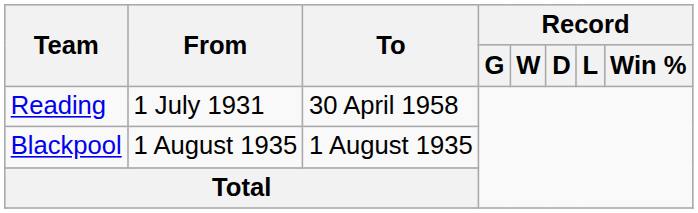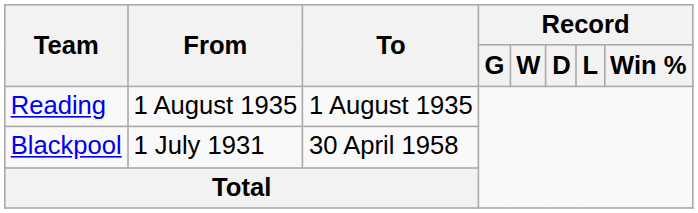Reading | From: 1 July 1931 -> 1 August 1935
Reading | To: 30 April 1958 -> 1 August 1935
Blackpool | From: 1 August 1935 -> 1 July 1931
Blackpool | To: 1 August 1935 -> 30 April 1958
